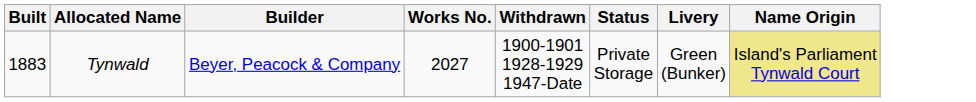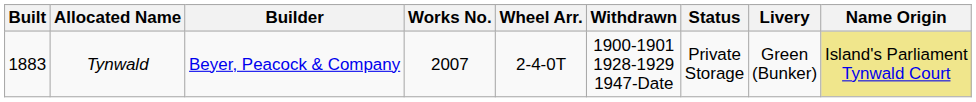+ column: Wheel Arr. | 2-4-0T
Tynwald | Works No.: 2027 -> 2007
